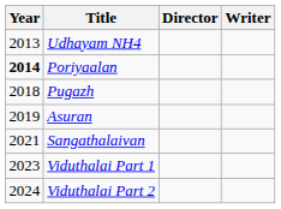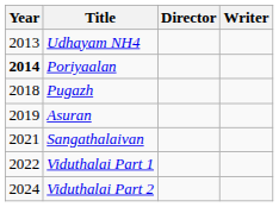Viduthalai Part 1 | Year: 2023 -> 2022
